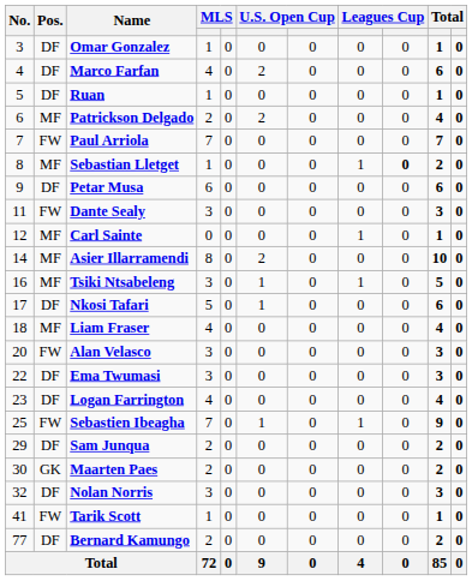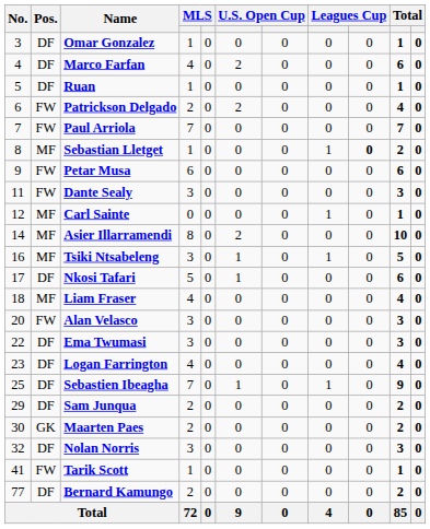Patrickson Delgado | Pos.: MF -> FW
Petar Musa | Pos.: DF -> FW
Sebastien Ibeagha | Pos.: FW -> DF
